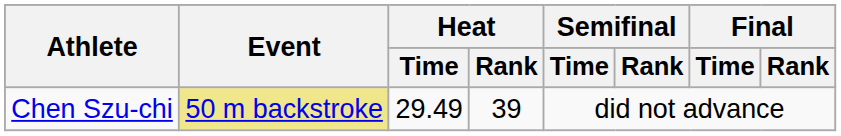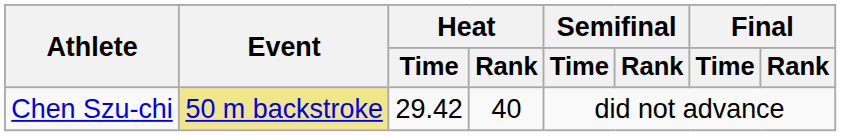Chen Szu-chi | Heat / Time: 29.49 -> 29.42
Chen Szu-chi | Heat / Rank: 39 -> 40
